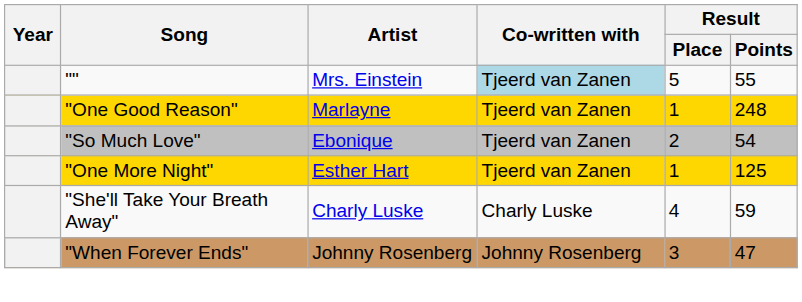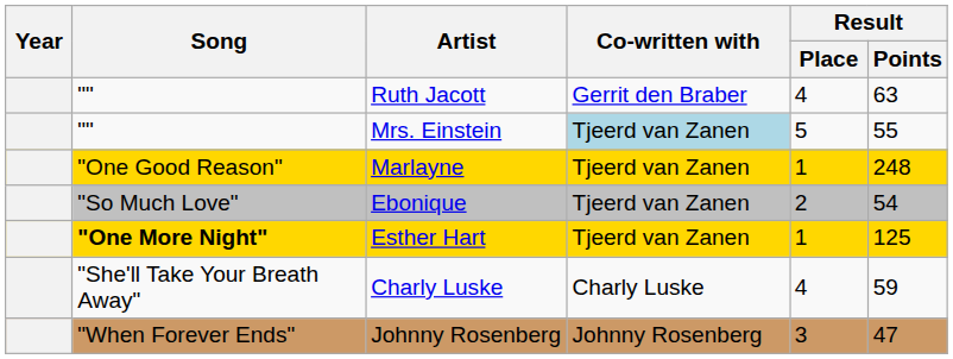+ row: "" | Ruth Jacott | Gerrit den Braber | 4 | 63
Esther Hart | Song: normal -> bold
